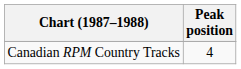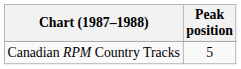Canadian RPM Country Tracks | Peak position: 4 -> 5
